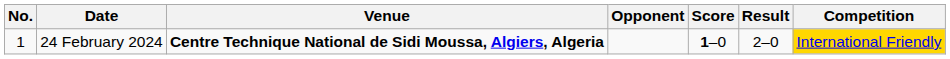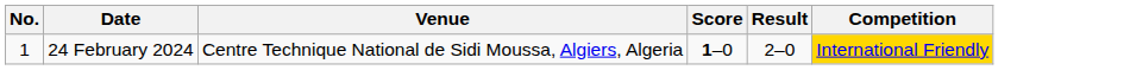- column: Opponent
24 February 2024 | Venue: bold -> normal
